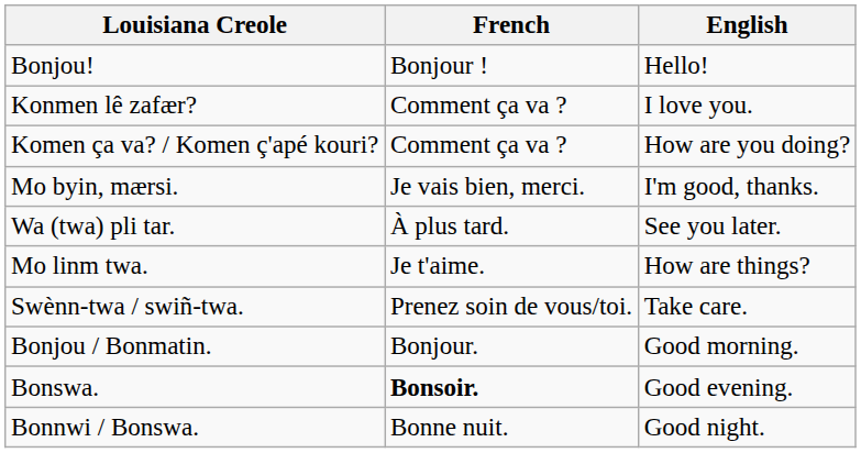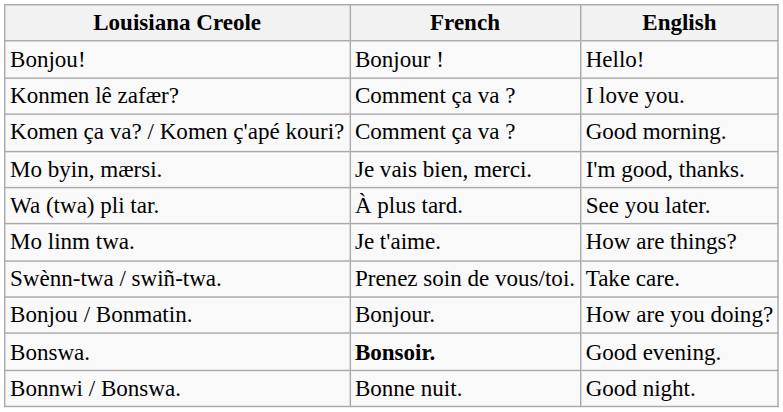Komen ça va? / Komen ç'apé kouri? | English: How are you doing? -> Good morning.
Bonjou / Bonmatin. | English: Good morning. -> How are you doing?
